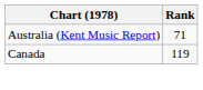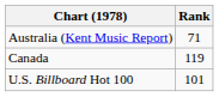+ row: U.S. Billboard Hot 100 | 101
